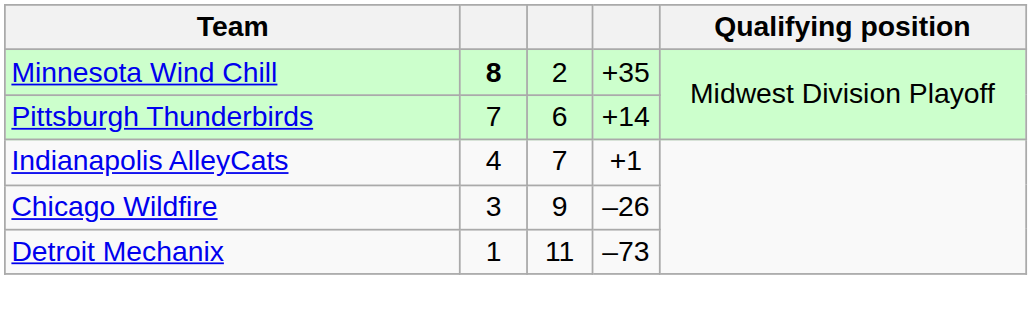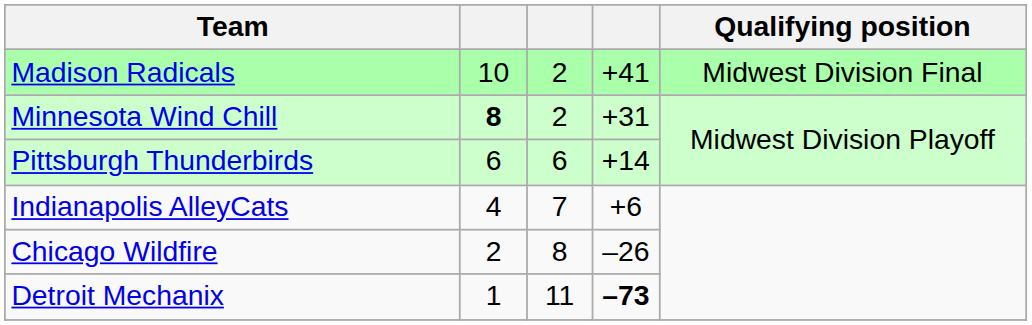+ row: Madison Radicals | 10 | 2 | +41 | Midwest Division Final
Minnesota Wind Chill | column 4: +35 -> +31
Pittsburgh Thunderbirds | column 2: 7 -> 6
Indianapolis AlleyCats | column 4: +1 -> +6
Chicago Wildfire | column 2: 3 -> 2
Chicago Wildfire | column 3: 9 -> 8
Detroit Mechanix | column 4: normal -> bold
